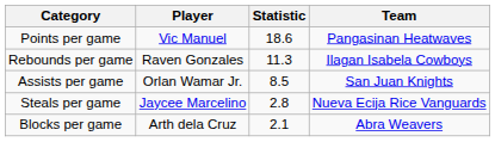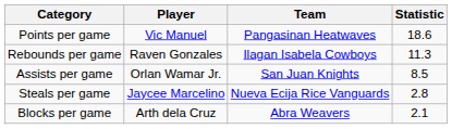columns swapped: Team <-> Statistic
